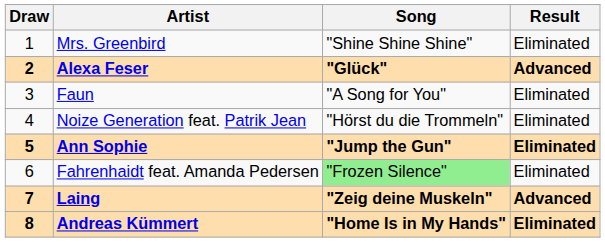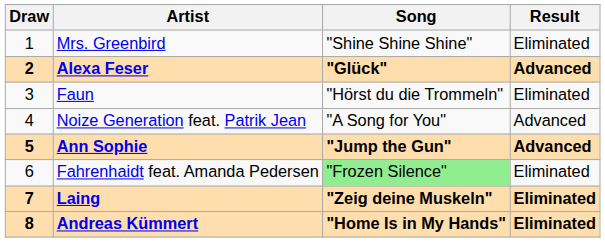Faun | Song: "A Song for You" -> "Hörst du die Trommeln"
Noize Generation feat. Patrik Jean | Song: "Hörst du die Trommeln" -> "A Song for You"
Noize Generation feat. Patrik Jean | Result: Eliminated -> Advanced
Ann Sophie | Result: Eliminated -> Advanced
Laing | Result: Advanced -> Eliminated
